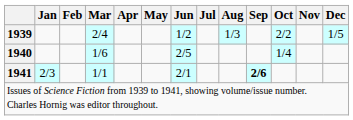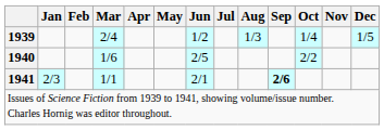1939 | Oct: 2/2 -> 1/4
1940 | Oct: 1/4 -> 2/2
